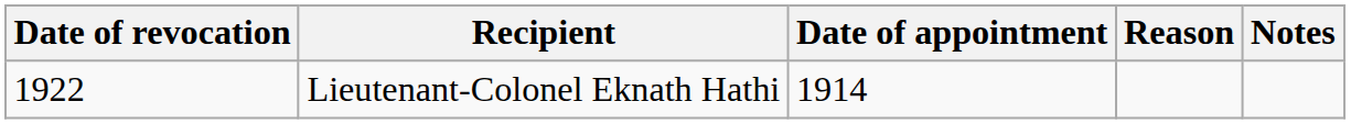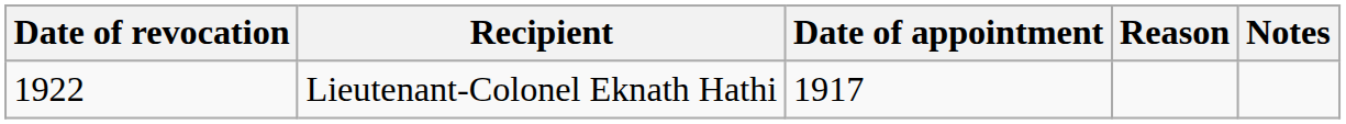Lieutenant-Colonel Eknath Hathi | Date of appointment: 1914 -> 1917
